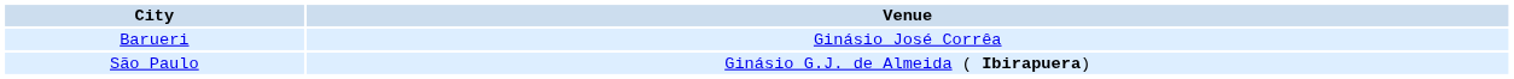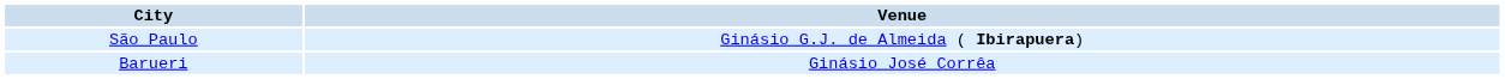rows swapped: Barueri <-> São Paulo
